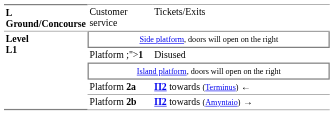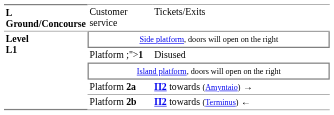Platform 2a | column 3: Π2 towards (Terminus) ← -> Π2 towards (Amyntaio) →
Platform 2b | column 3: Π2 towards (Amyntaio) → -> Π2 towards (Terminus) ←
